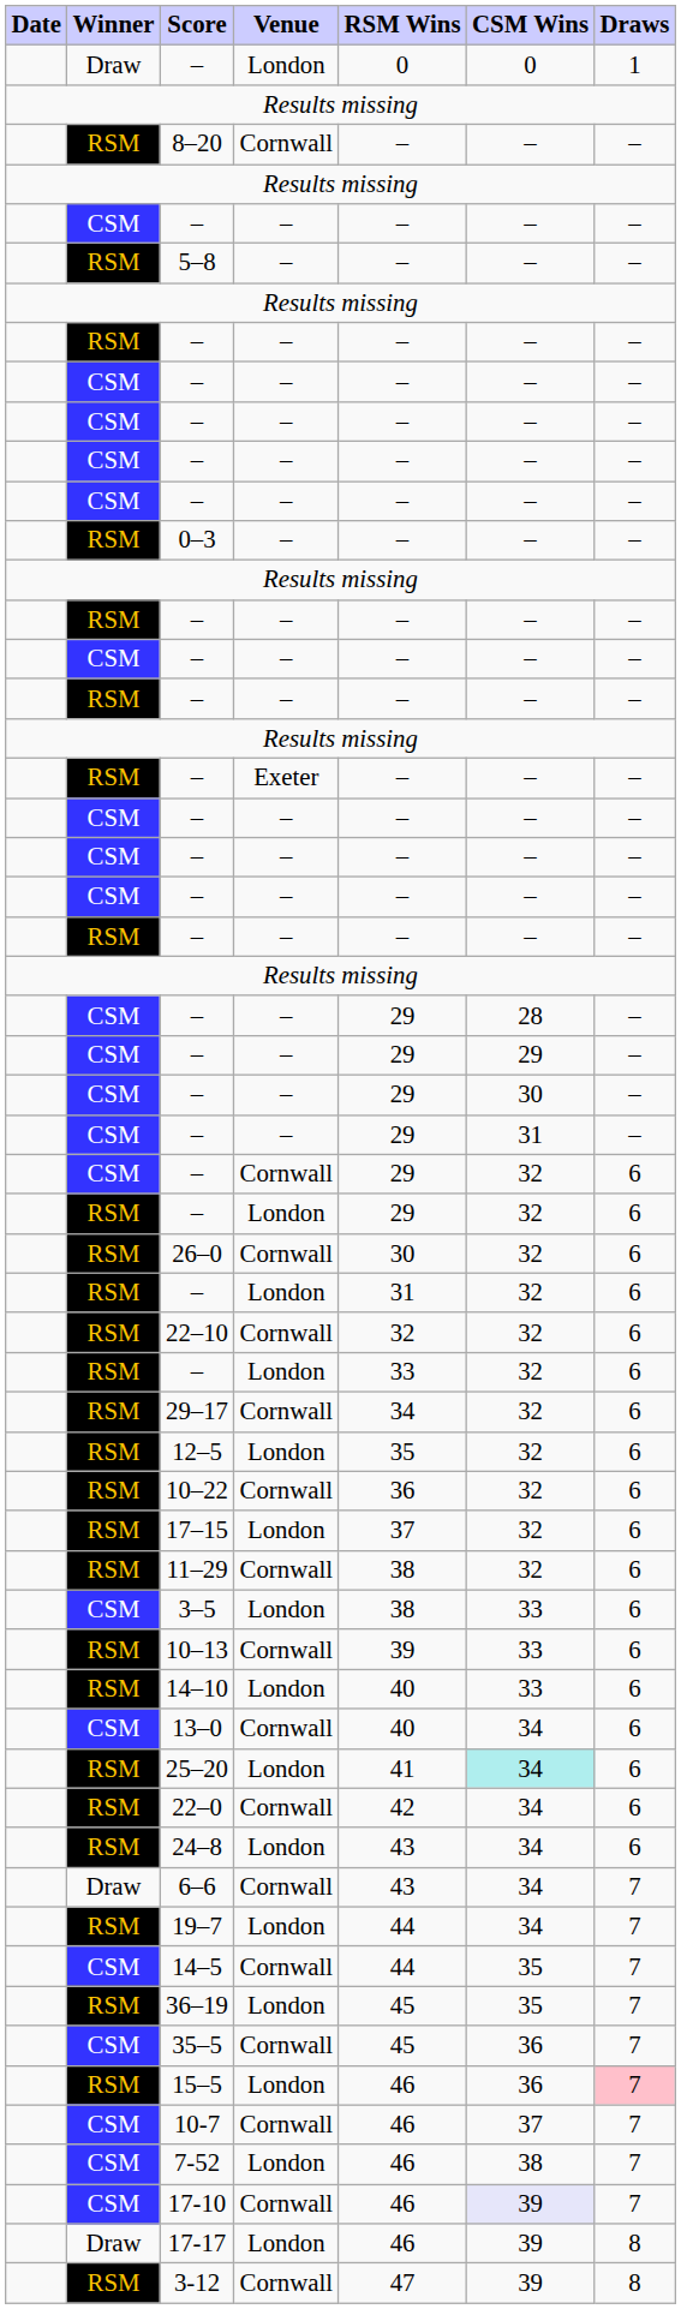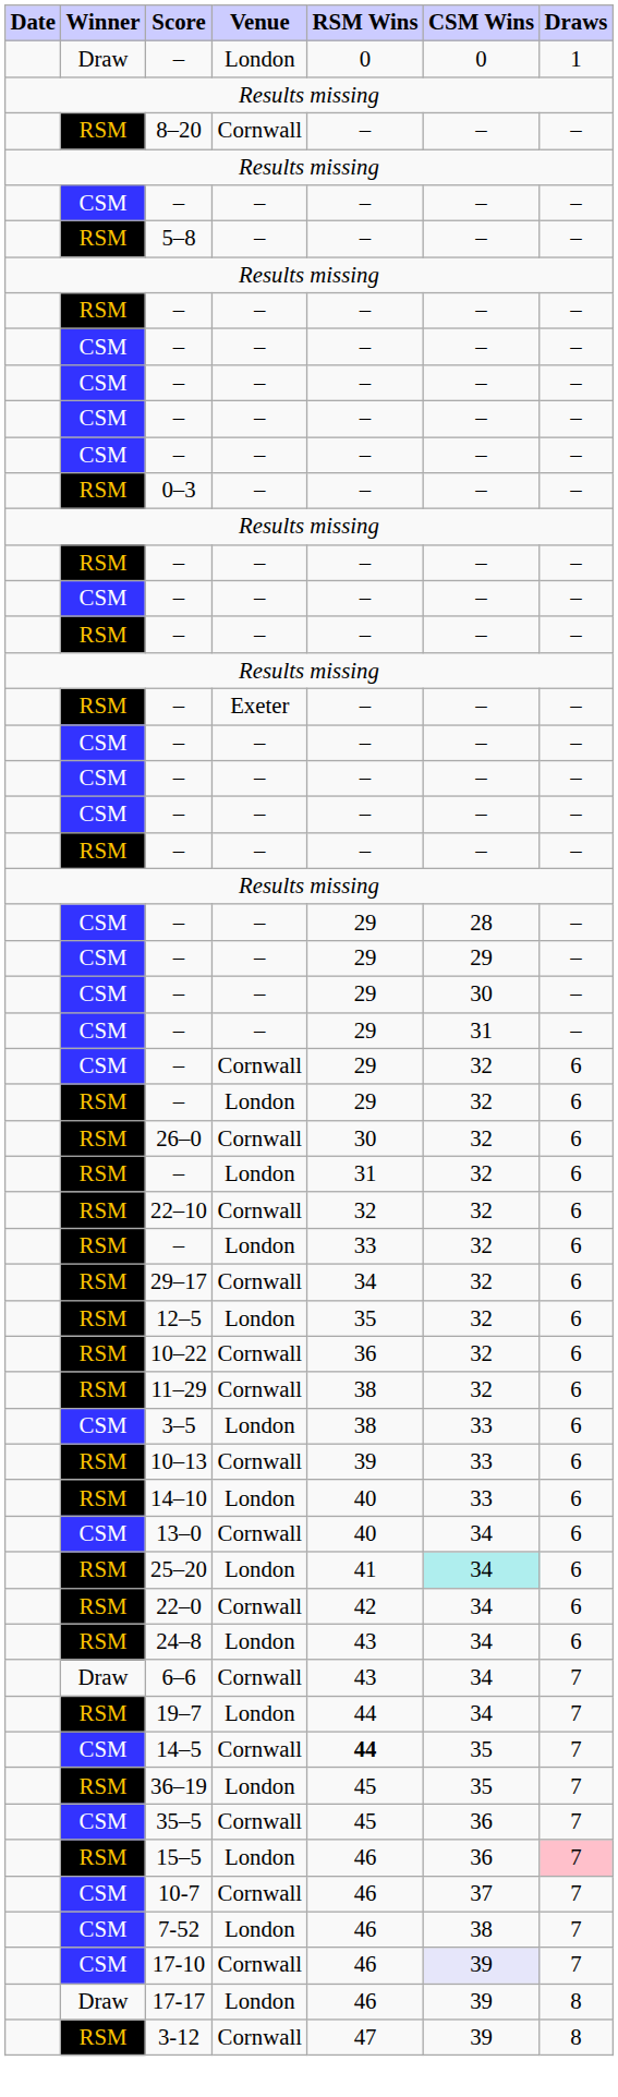- row: RSM | 17–15 | London | 37 | 32 | 6
14–5 | RSM Wins: normal -> bold
